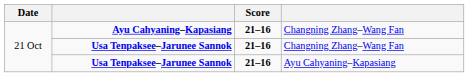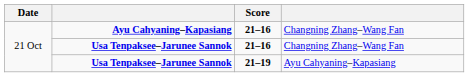Usa Tenpaksee–Jarunee Sannok / Ayu Cahyaning–Kapasiang | Score: 21–16 -> 21–19
